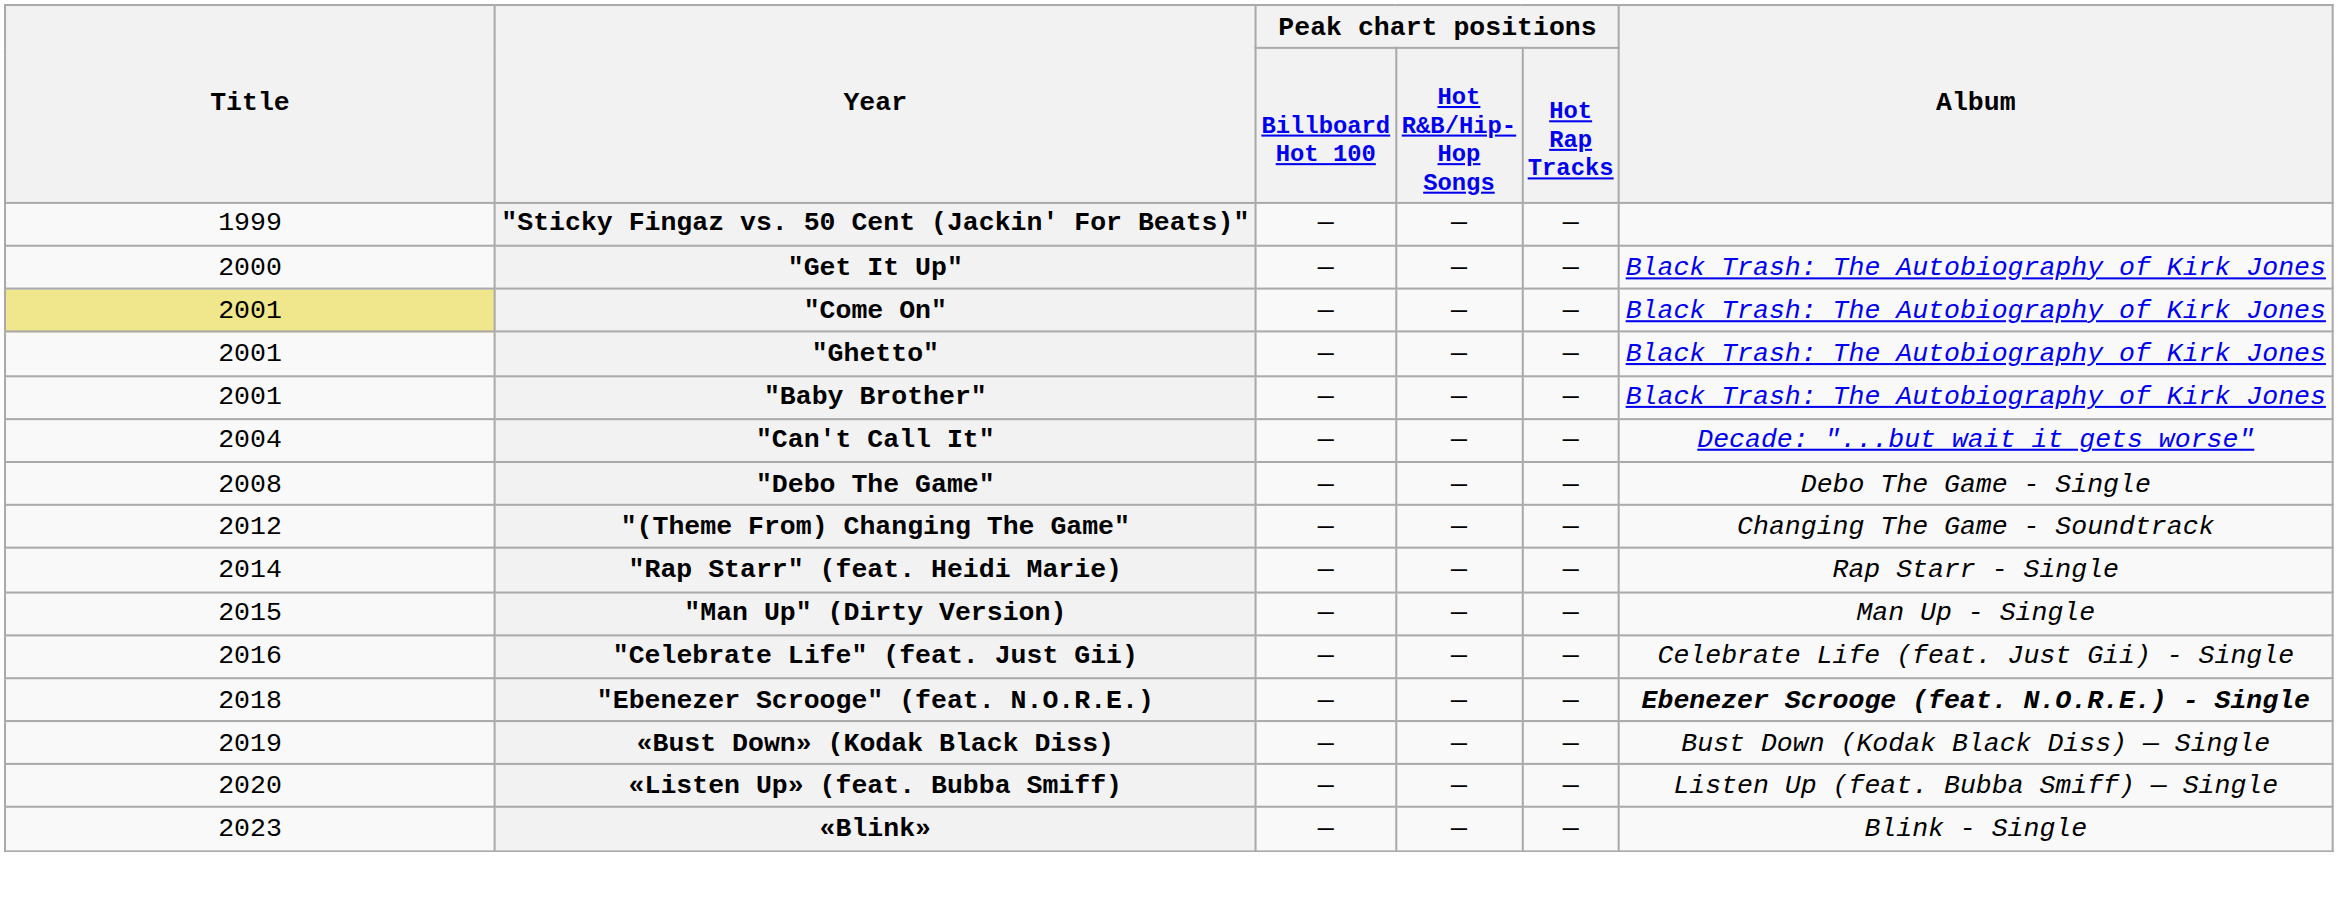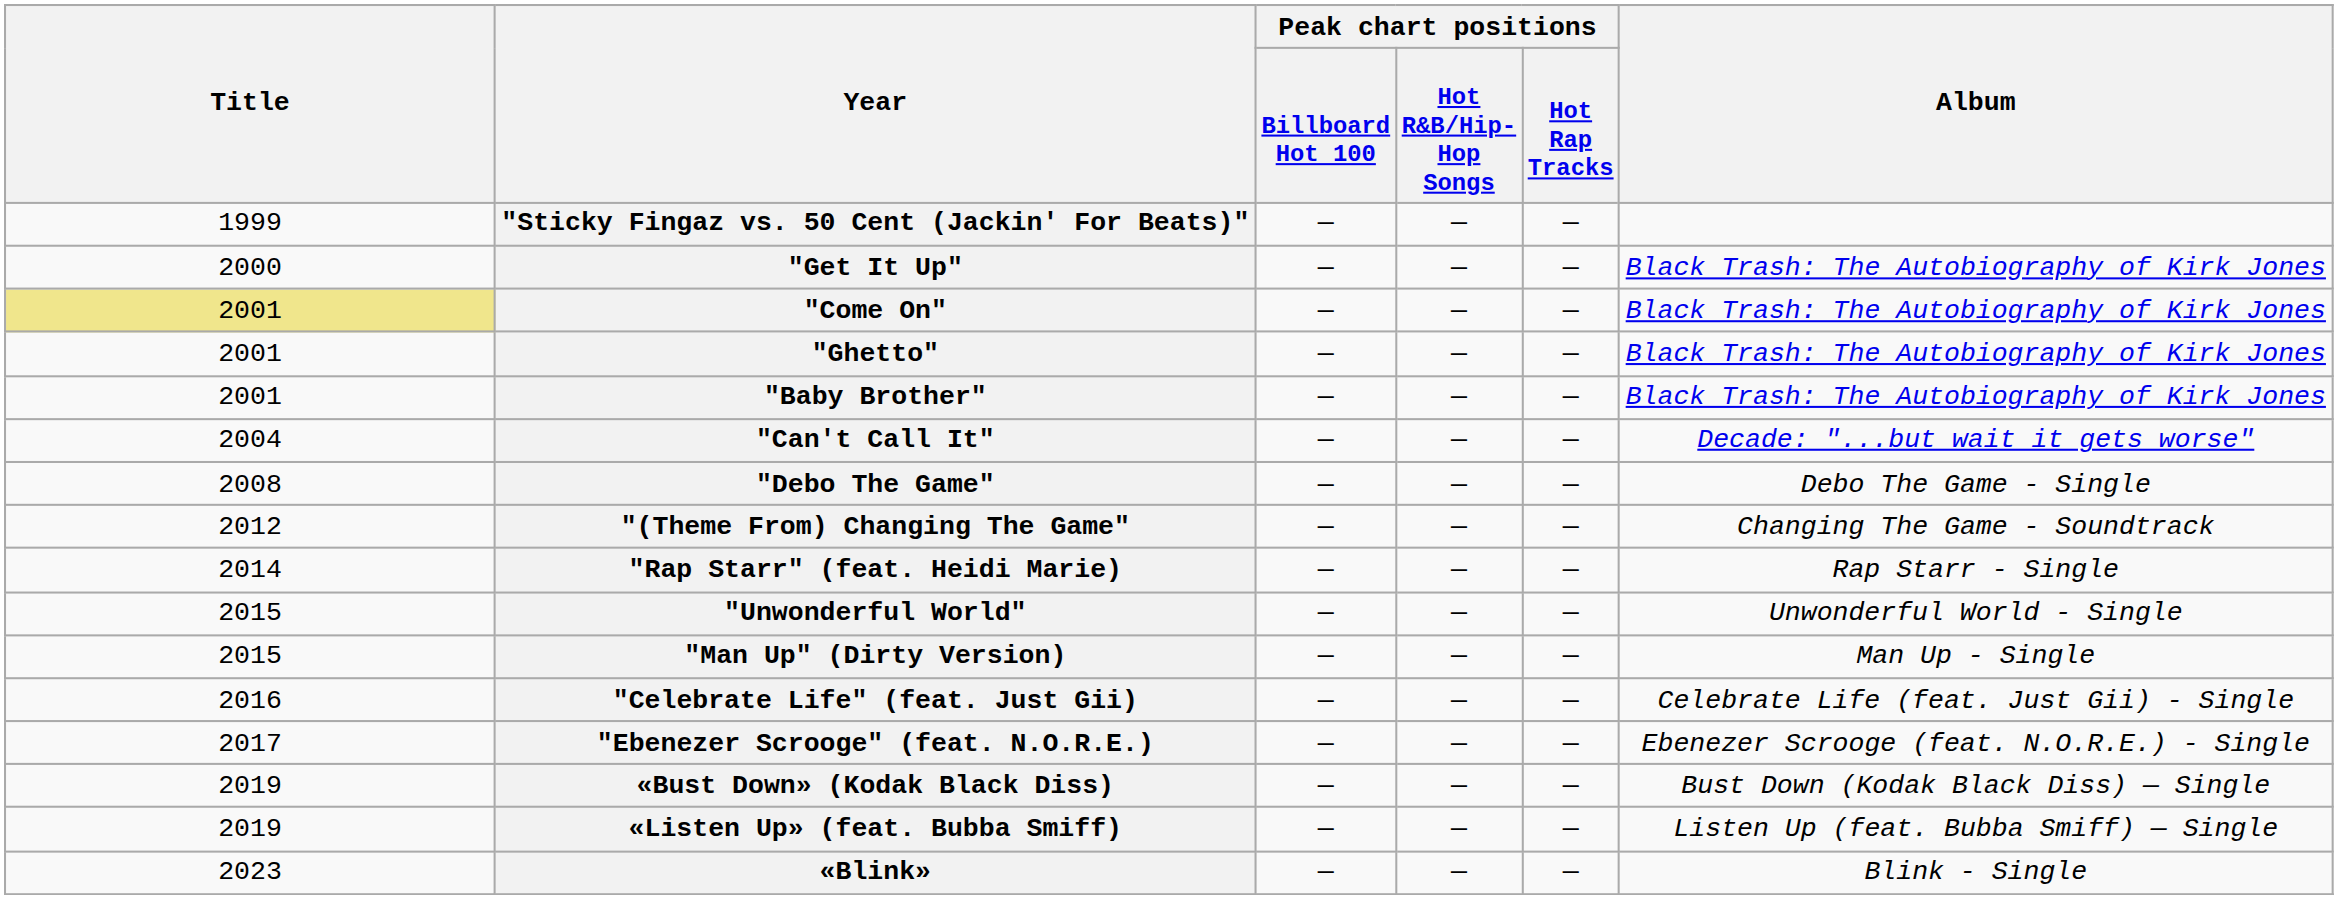+ row: 2015 | "Unwonderful World" | — | — | — | Unwonderful World - Single
"Ebenezer Scrooge" (feat. N.O.R.E.) | Title: 2018 -> 2017
"Ebenezer Scrooge" (feat. N.O.R.E.) | Album: bold -> normal
«Listen Up» (feat. Bubba Smiff) | Title: 2020 -> 2019
